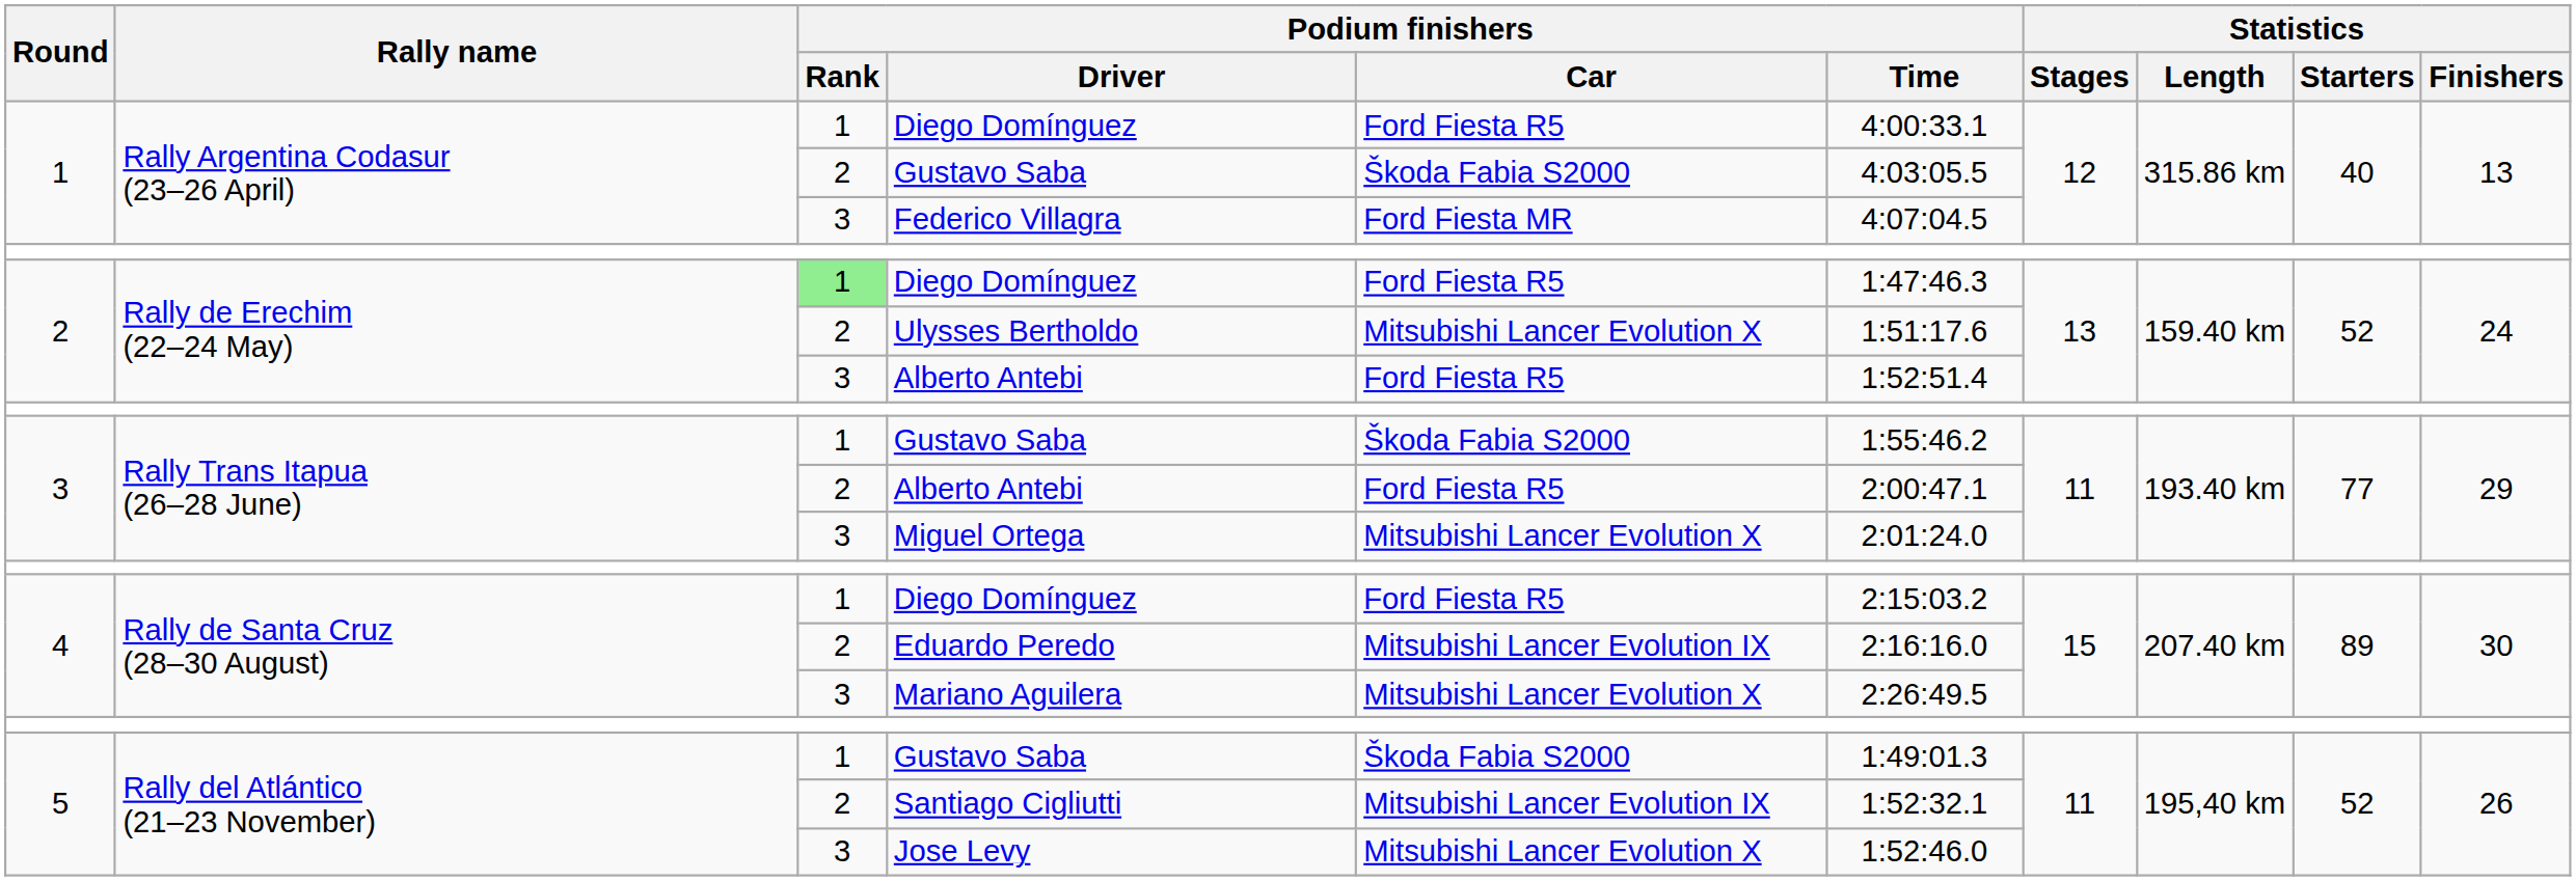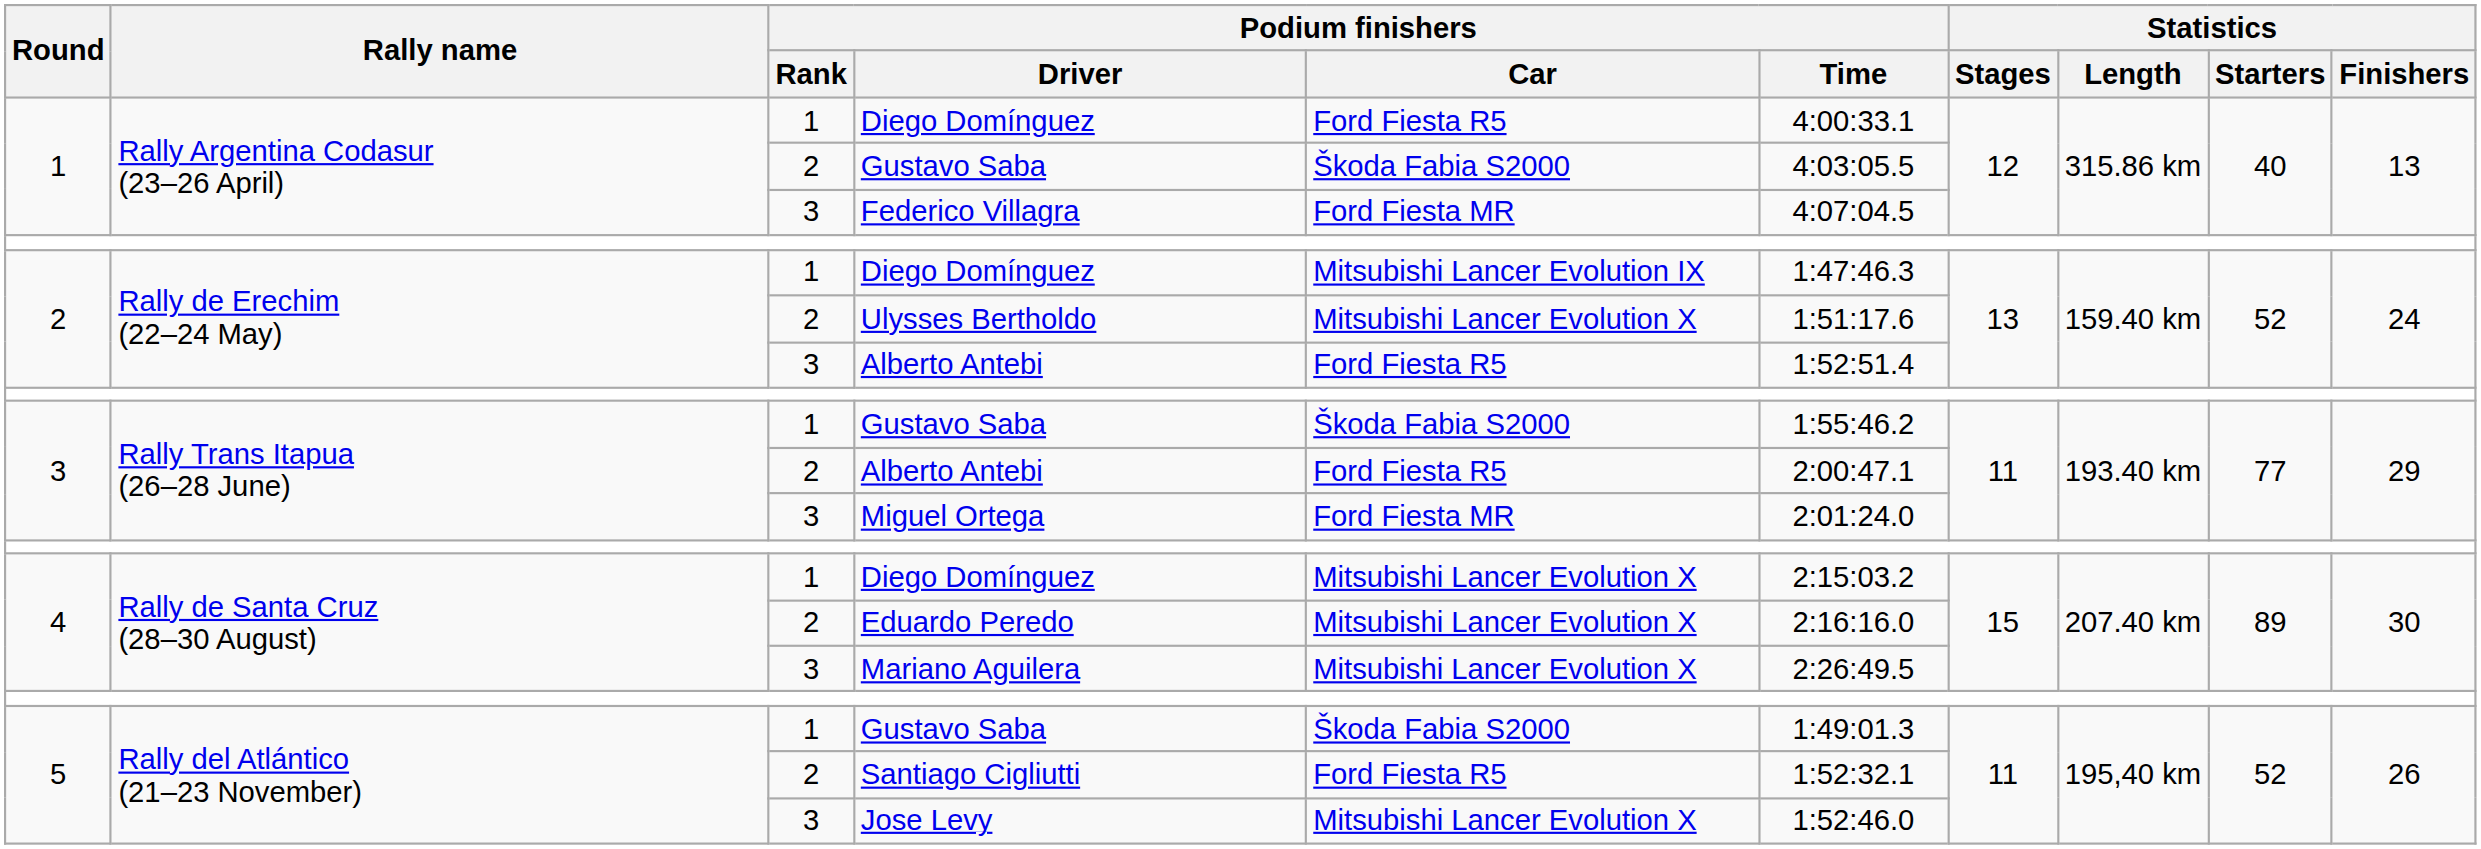2 / Diego Domínguez | Podium finishers / Rank: lightgreen background -> no background
2 / Diego Domínguez | Podium finishers / Car: Ford Fiesta R5 -> Mitsubishi Lancer Evolution IX
Miguel Ortega | Podium finishers / Car: Mitsubishi Lancer Evolution X -> Ford Fiesta MR
4 / Diego Domínguez | Podium finishers / Car: Ford Fiesta R5 -> Mitsubishi Lancer Evolution X
Eduardo Peredo | Podium finishers / Car: Mitsubishi Lancer Evolution IX -> Mitsubishi Lancer Evolution X
Santiago Cigliutti | Podium finishers / Car: Mitsubishi Lancer Evolution IX -> Ford Fiesta R5
